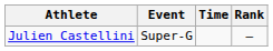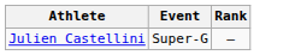- column: Time
